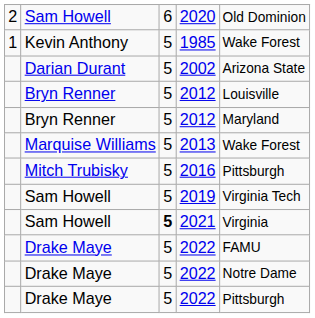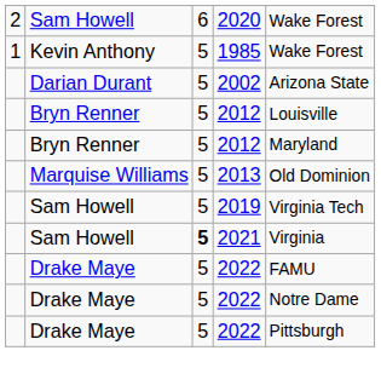2020 | column 5: Old Dominion -> Wake Forest
2013 | column 5: Wake Forest -> Old Dominion
- row: Mitch Trubisky | 5 | 2016 | Pittsburgh
